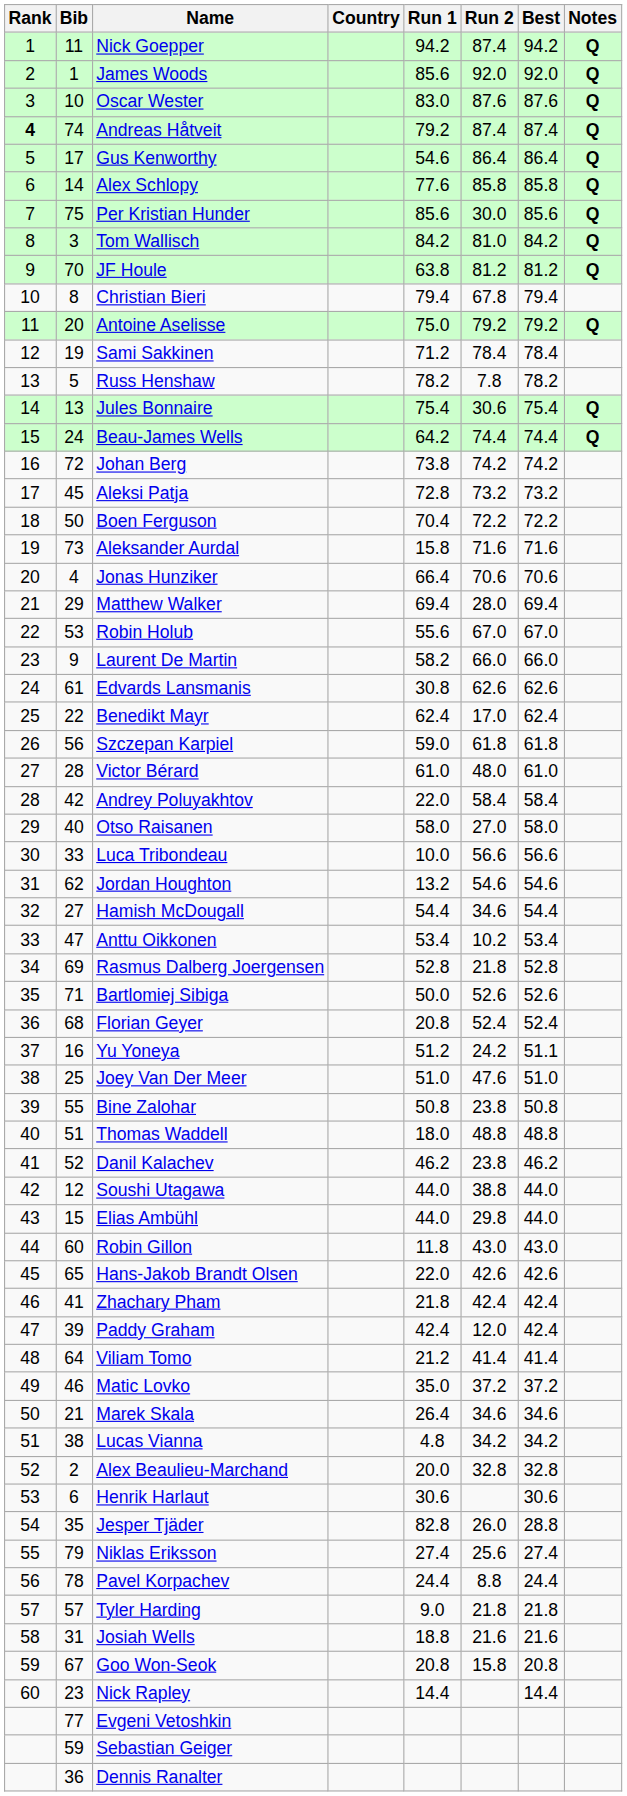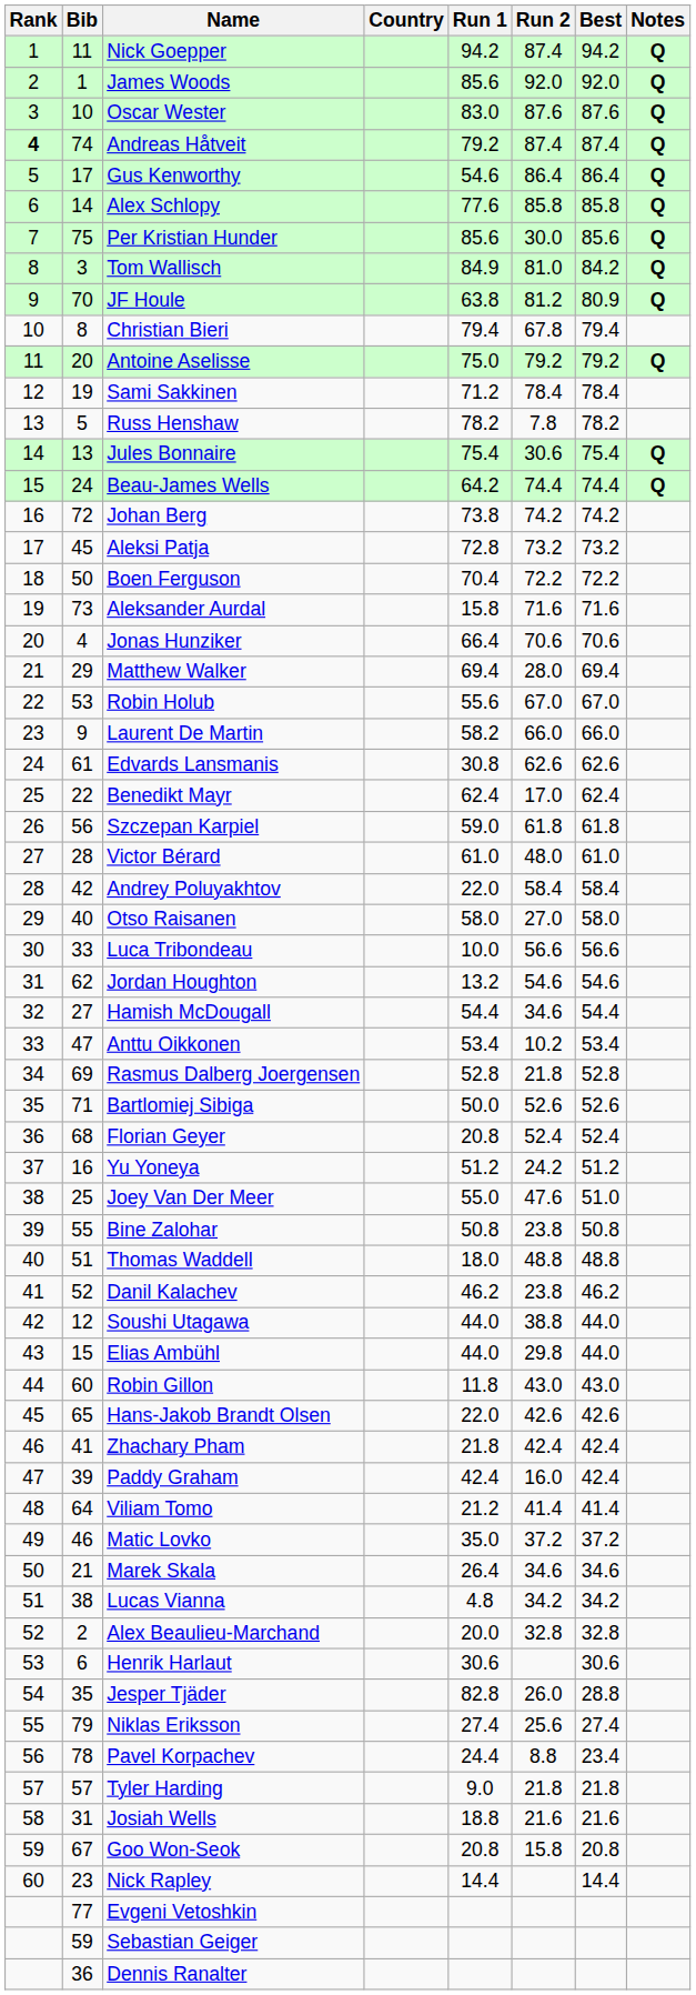Tom Wallisch | Run 1: 84.2 -> 84.9
JF Houle | Best: 81.2 -> 80.9
Yu Yoneya | Best: 51.1 -> 51.2
Joey Van Der Meer | Run 1: 51.0 -> 55.0
Paddy Graham | Run 2: 12.0 -> 16.0
Pavel Korpachev | Best: 24.4 -> 23.4
